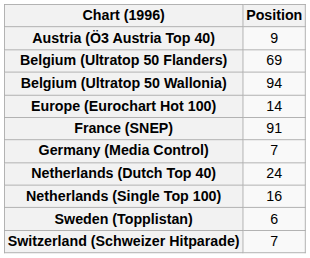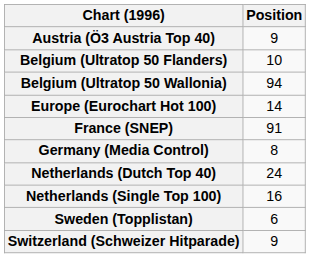Belgium (Ultratop 50 Flanders) | Position: 69 -> 10
Germany (Media Control) | Position: 7 -> 8
Switzerland (Schweizer Hitparade) | Position: 7 -> 9
